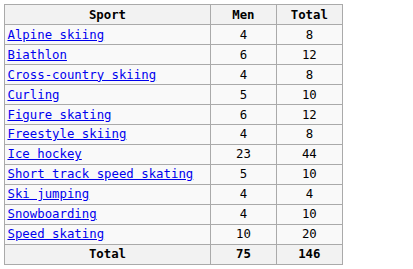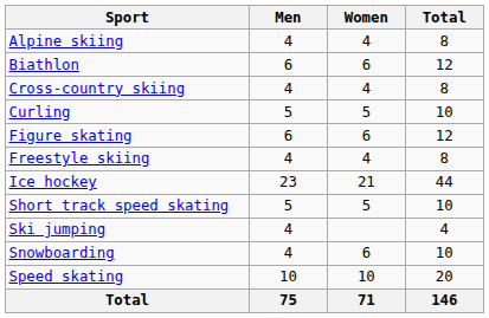+ column: Women | 4 | 6 | 4 | 5 | 6 | 4 | 21 | 5 | 6 | 10 | 71
